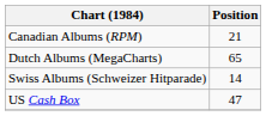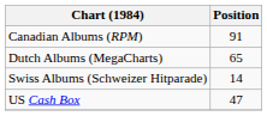Canadian Albums (RPM) | Position: 21 -> 91
